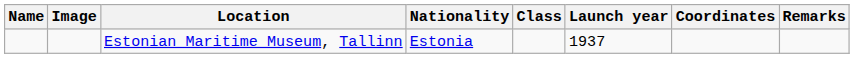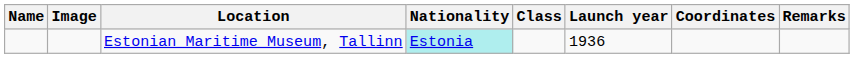Estonian Maritime Museum, Tallinn | Nationality: no background -> paleturquoise background
Estonian Maritime Museum, Tallinn | Launch year: 1937 -> 1936
